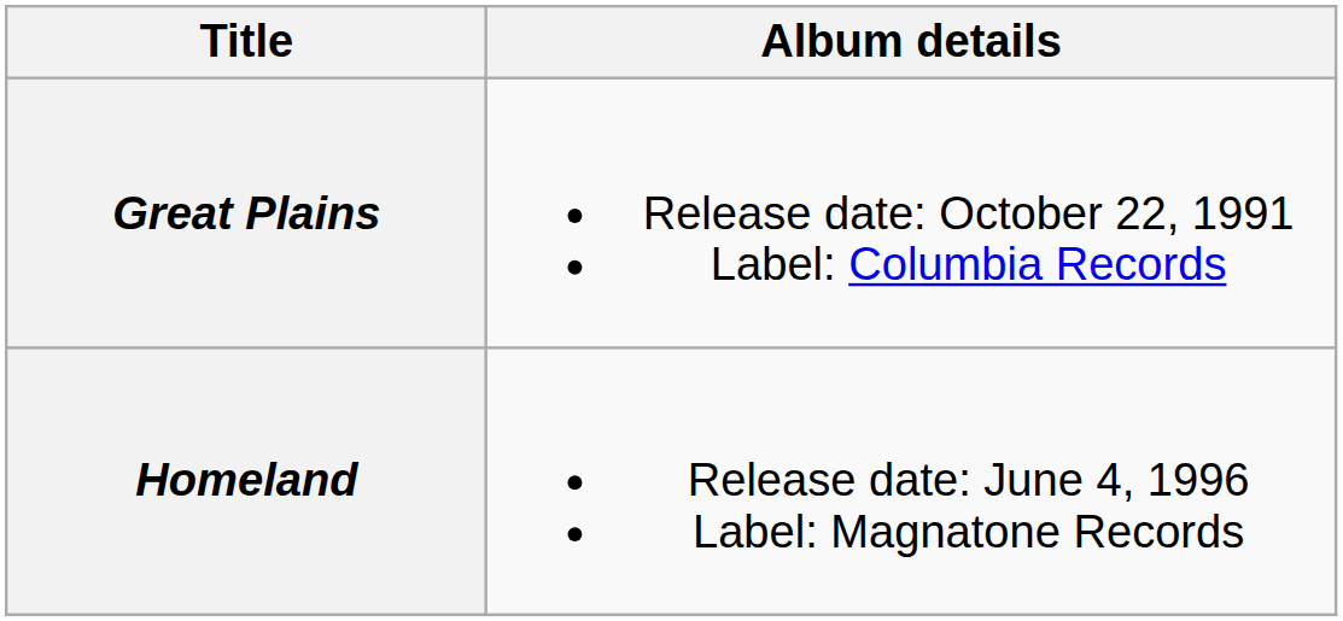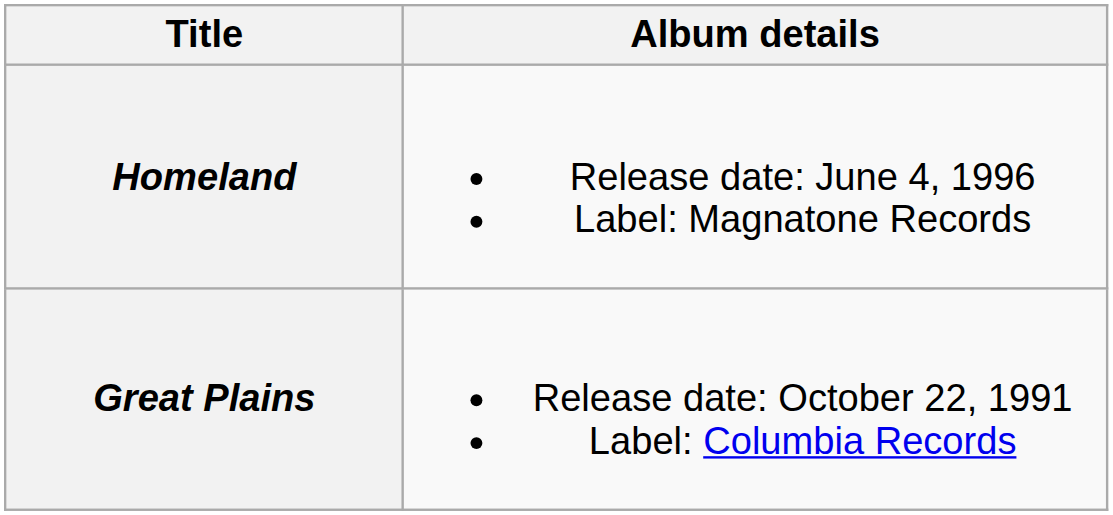rows swapped: Great Plains <-> Homeland
